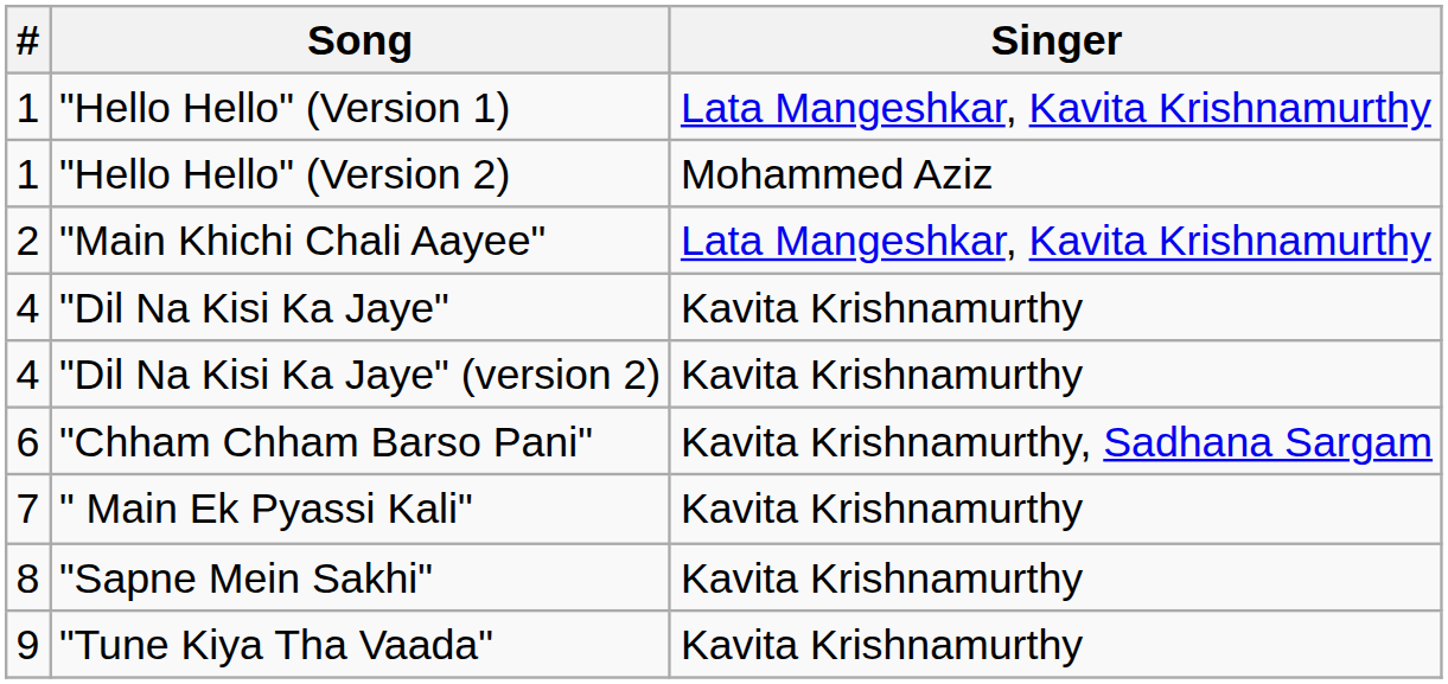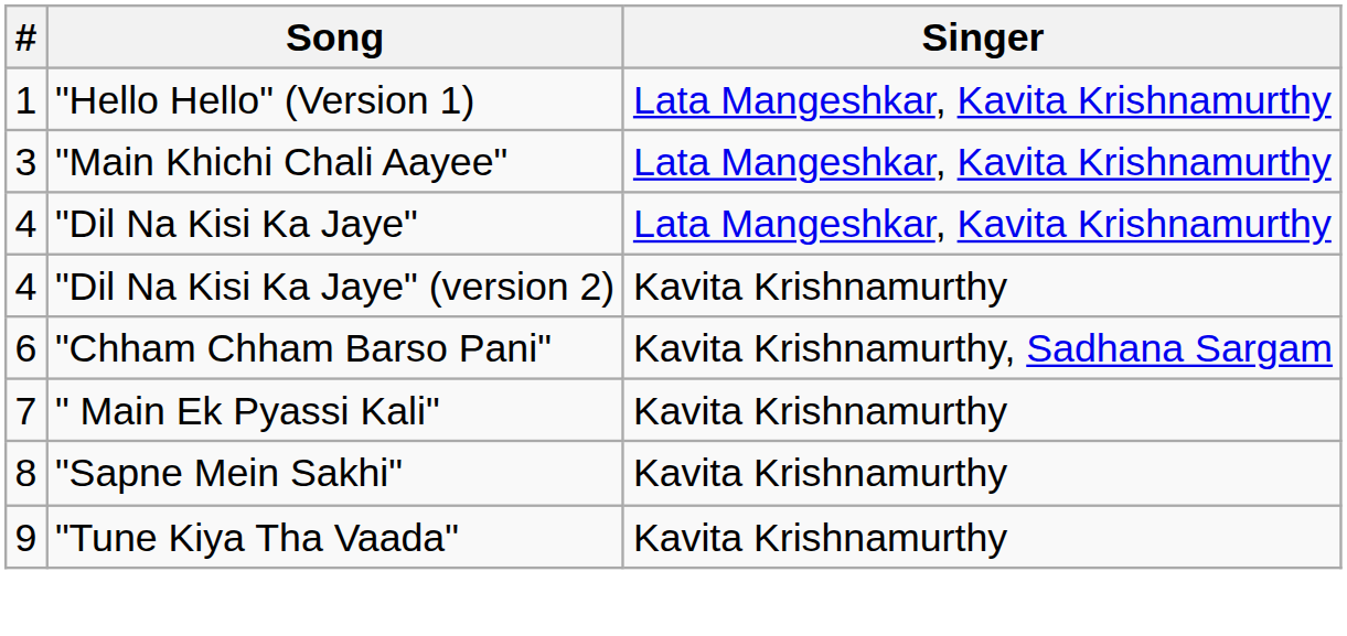- row: 1 | "Hello Hello" (Version 2) | Mohammed Aziz
"Main Khichi Chali Aayee" | #: 2 -> 3
"Dil Na Kisi Ka Jaye" | Singer: Kavita Krishnamurthy -> Lata Mangeshkar, Kavita Krishnamurthy
